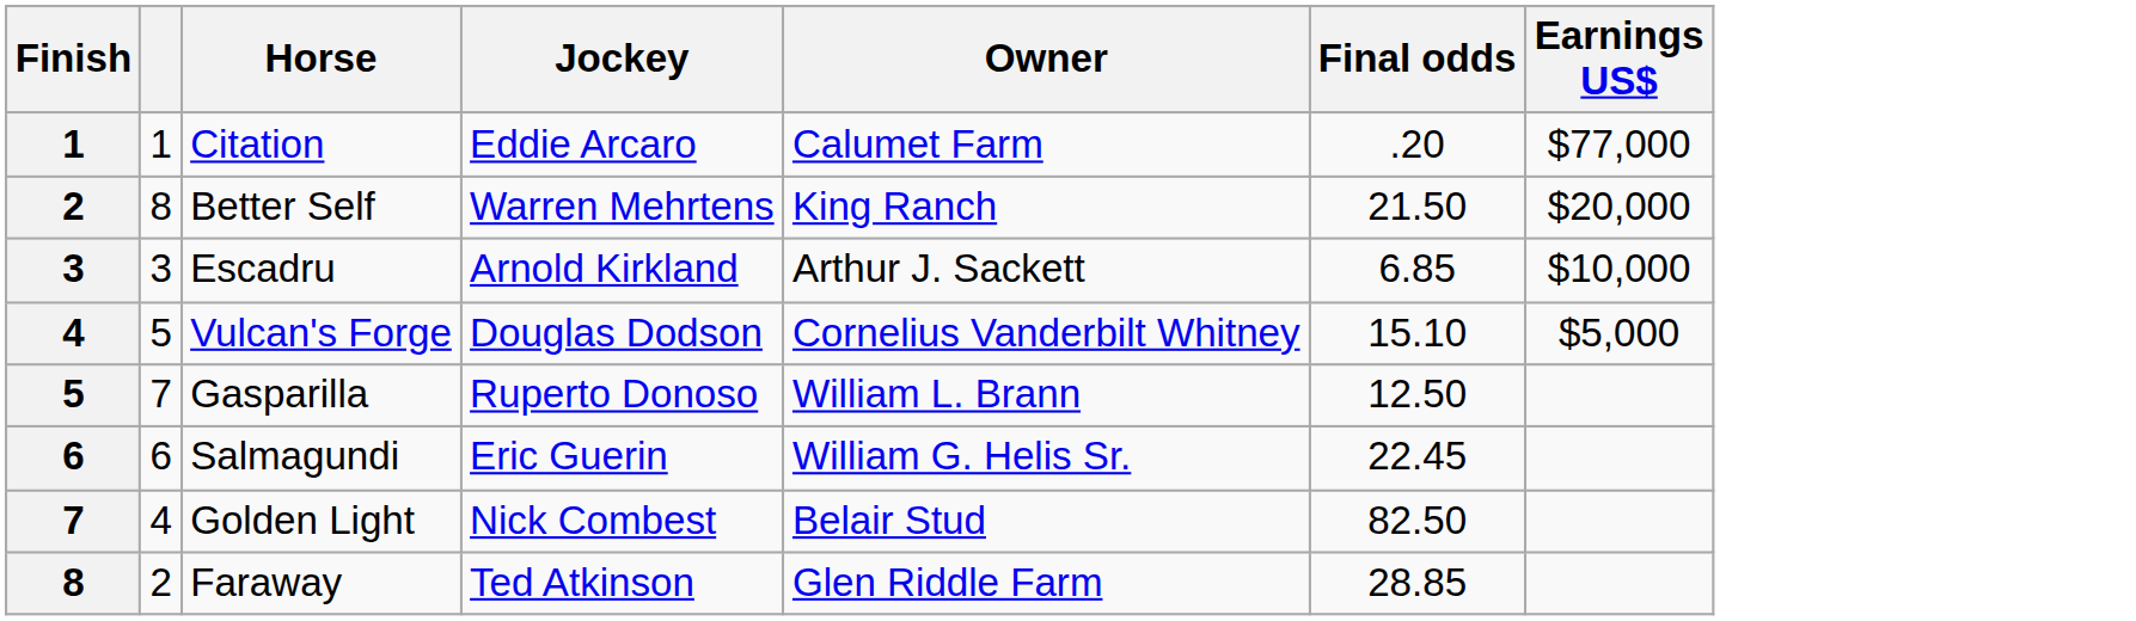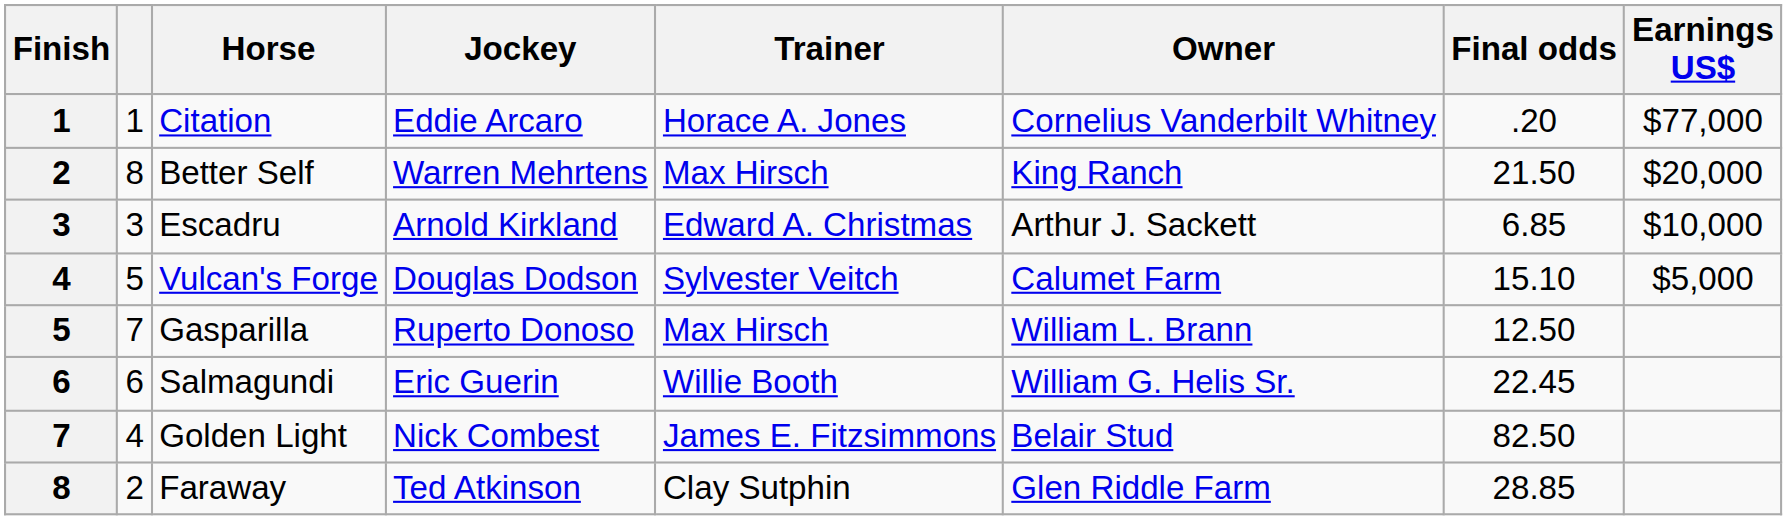+ column: Trainer | Horace A. Jones | Max Hirsch | Edward A. Christmas | Sylvester Veitch | Max Hirsch | Willie Booth | James E. Fitzsimmons | Clay Sutphin
Citation | Owner: Calumet Farm -> Cornelius Vanderbilt Whitney
Vulcan's Forge | Owner: Cornelius Vanderbilt Whitney -> Calumet Farm
